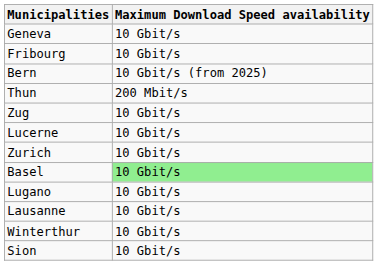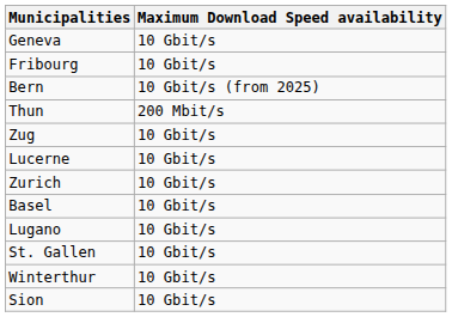Basel | Maximum Download Speed availability: lightgreen background -> no background
+ row: St. Gallen | 10 Gbit/s
- row: Lausanne | 10 Gbit/s
